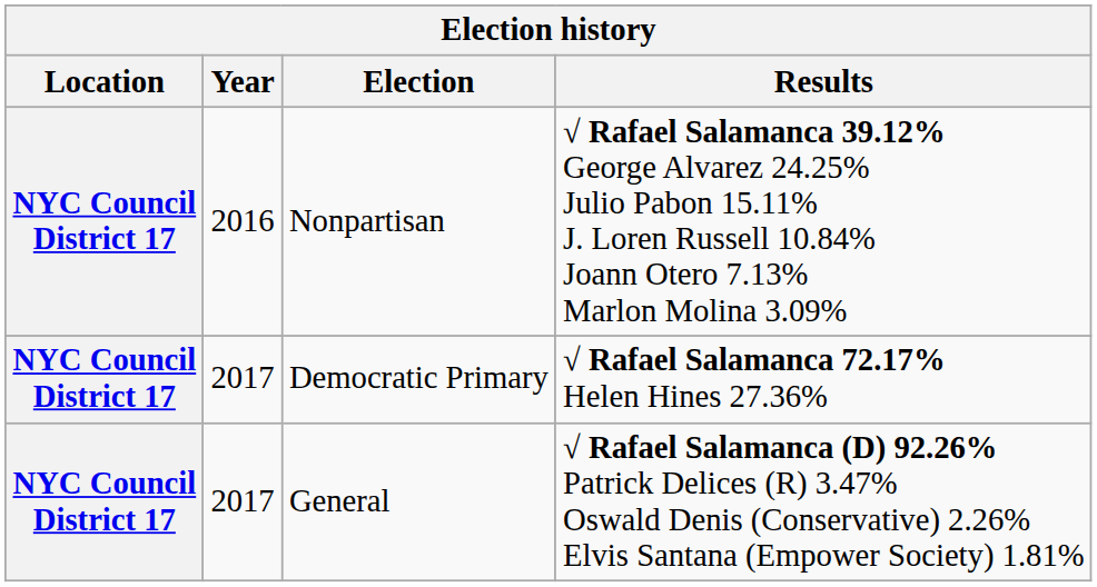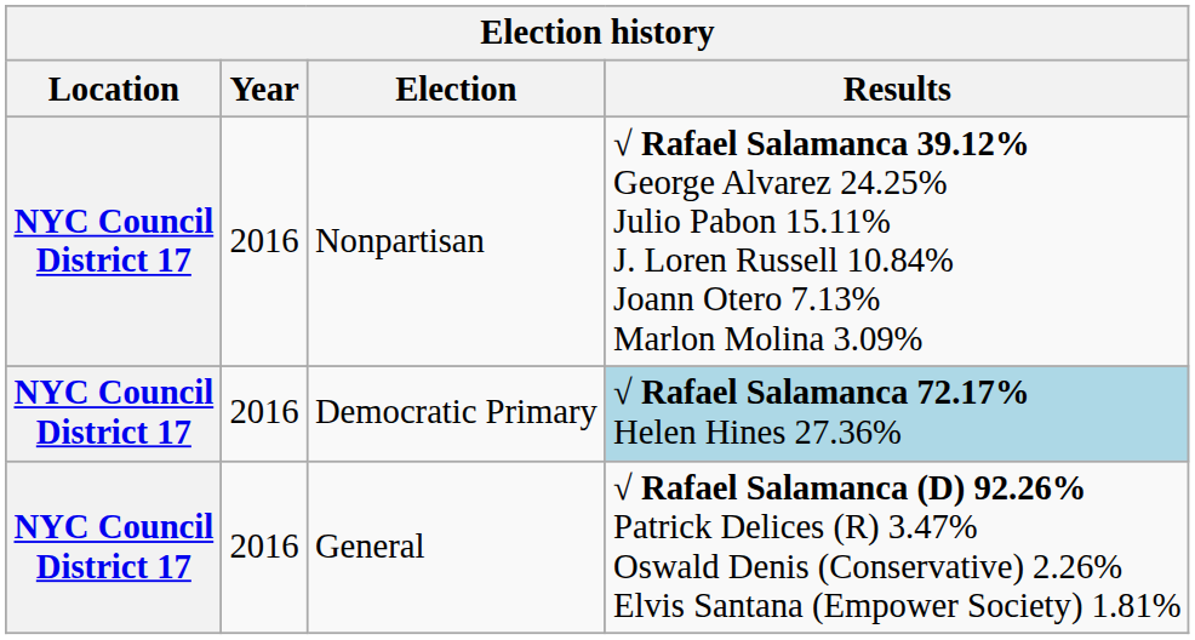Democratic Primary | Year: 2017 -> 2016
Democratic Primary | Results: no background -> lightblue background
General | Year: 2017 -> 2016
